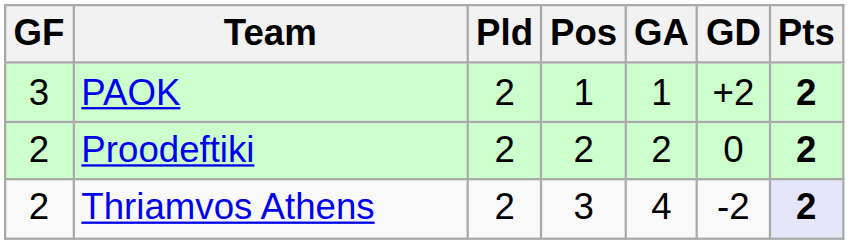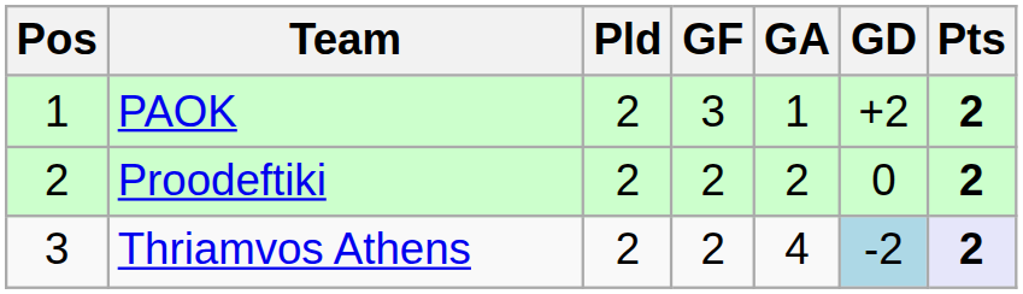columns swapped: Pos <-> GF
Thriamvos Athens | GD: no background -> lightblue background
